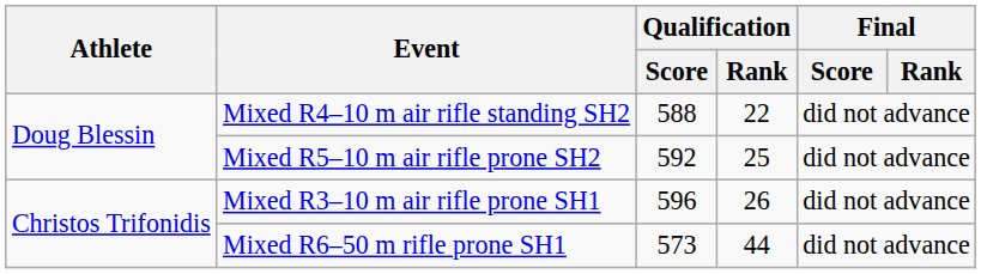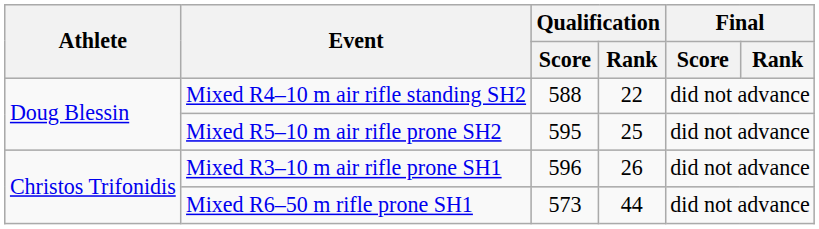Mixed R5–10 m air rifle prone SH2 | Qualification / Score: 592 -> 595
